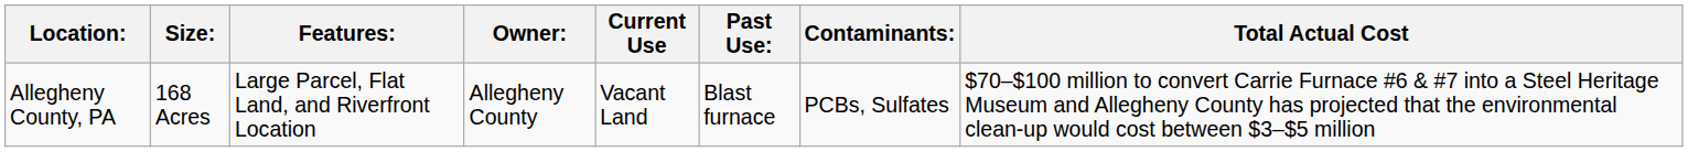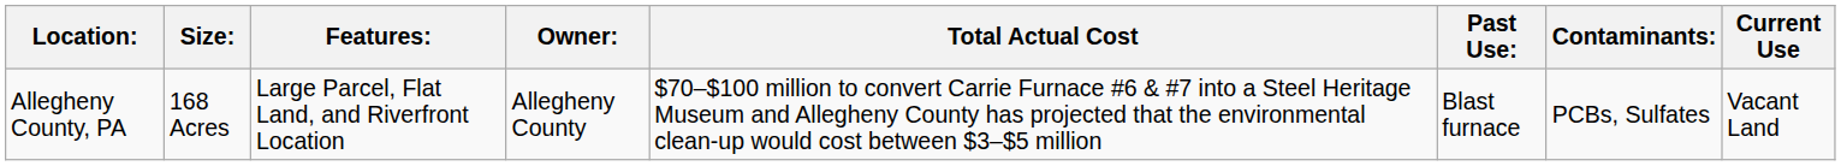columns swapped: Current Use <-> Total Actual Cost
